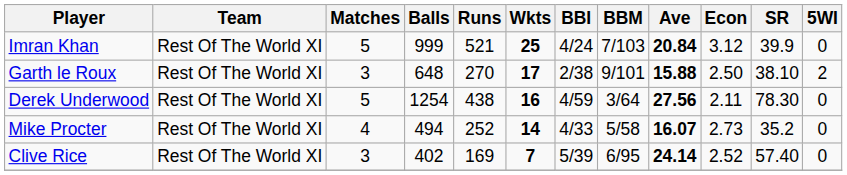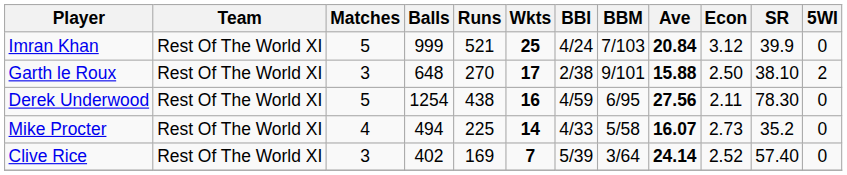Derek Underwood | BBM: 3/64 -> 6/95
Mike Procter | Runs: 252 -> 225
Clive Rice | BBM: 6/95 -> 3/64
